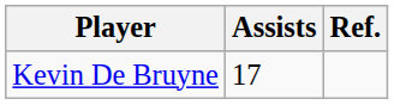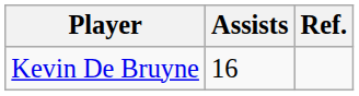Kevin De Bruyne | Assists: 17 -> 16
